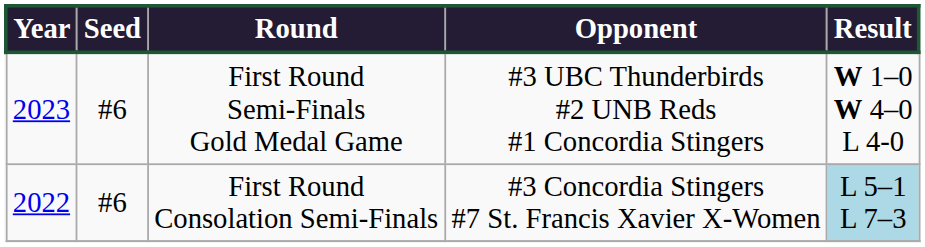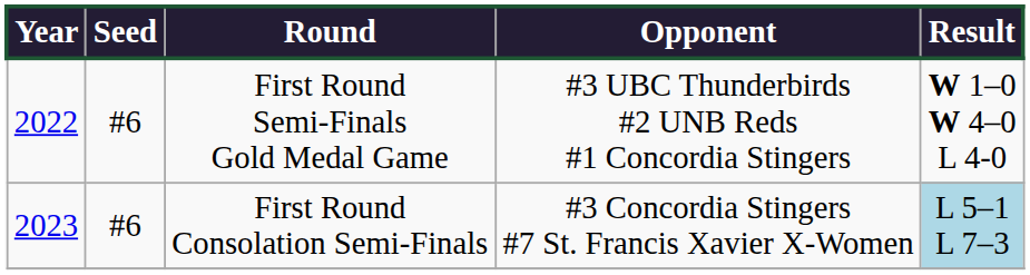First Round Semi-Finals Gold Medal Game | Year: 2023 -> 2022
First Round Consolation Semi-Finals | Year: 2022 -> 2023
